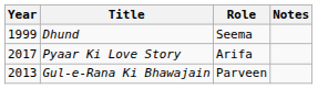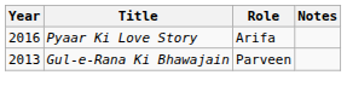- row: 1999 | Dhund | Seema
Pyaar Ki Love Story | Year: 2017 -> 2016
